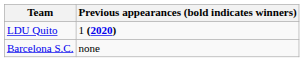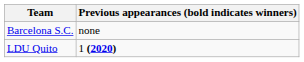rows swapped: LDU Quito <-> Barcelona S.C.
